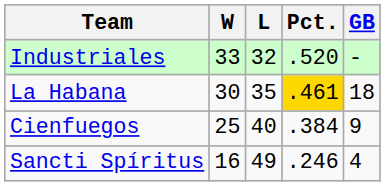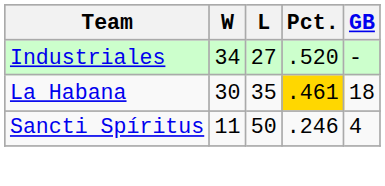Industriales | W: 33 -> 34
Industriales | L: 32 -> 27
- row: Cienfuegos | 25 | 40 | .384 | 9
Sancti Spíritus | W: 16 -> 11
Sancti Spíritus | L: 49 -> 50
